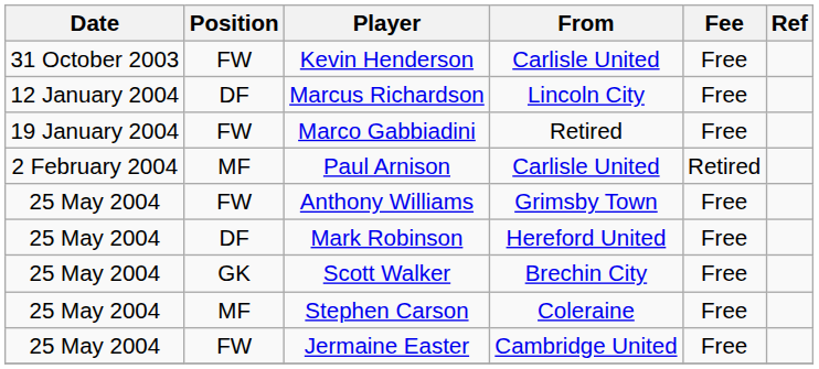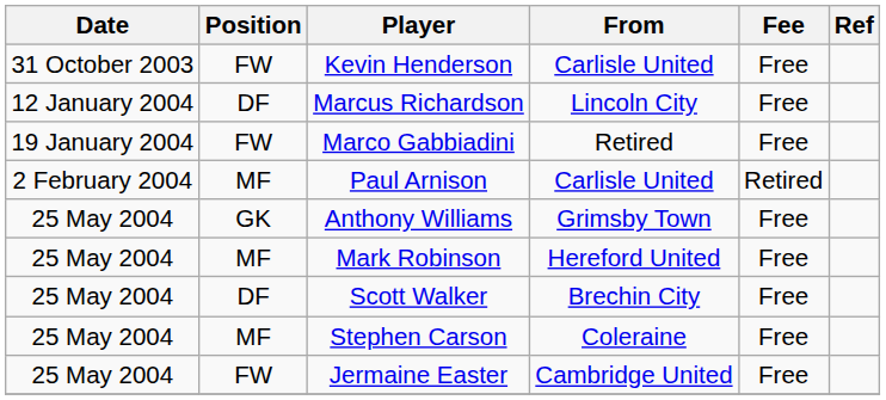Anthony Williams | Position: FW -> GK
Mark Robinson | Position: DF -> MF
Scott Walker | Position: GK -> DF
